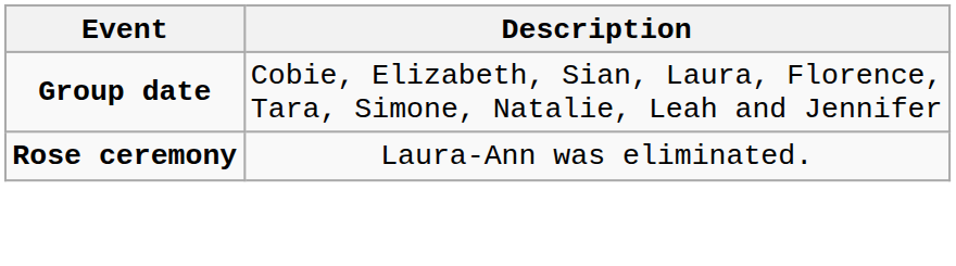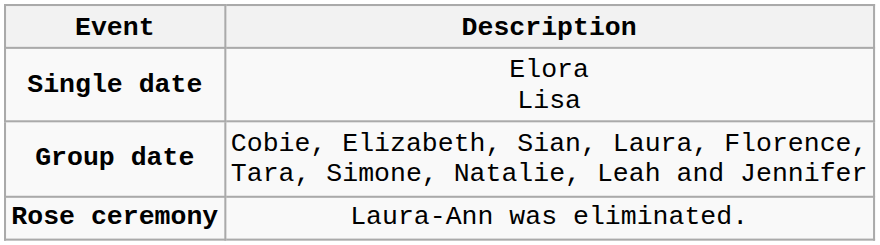+ row: Single date | Elora Lisa
